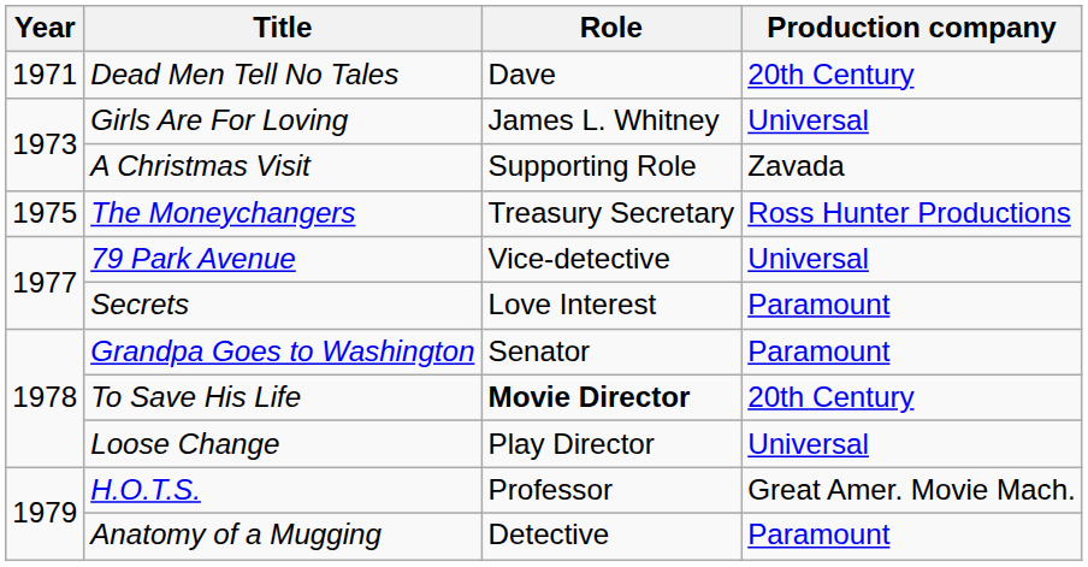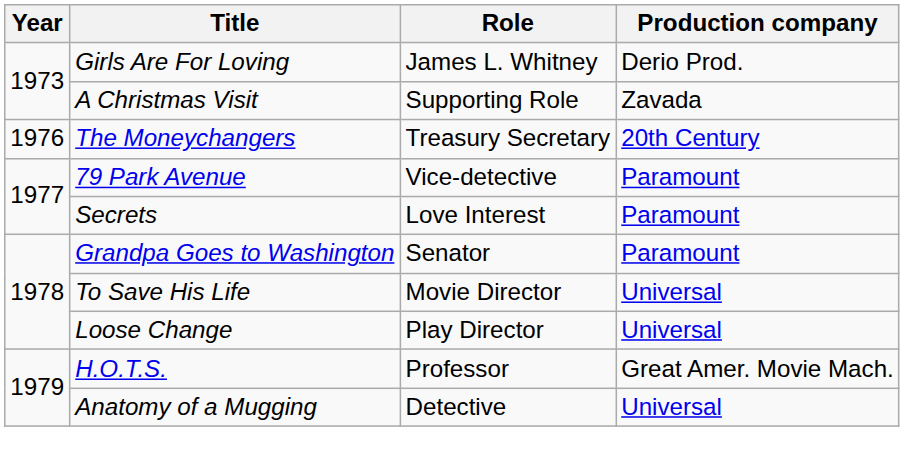- row: 1971 | Dead Men Tell No Tales | Dave | 20th Century
Girls Are For Loving | Production company: Universal -> Derio Prod.
The Moneychangers | Year: 1975 -> 1976
The Moneychangers | Production company: Ross Hunter Productions -> 20th Century
79 Park Avenue | Production company: Universal -> Paramount
To Save His Life | Role: bold -> normal
To Save His Life | Production company: 20th Century -> Universal
Anatomy of a Mugging | Production company: Paramount -> Universal
